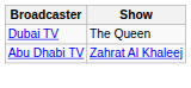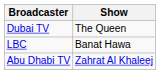+ row: LBC | Banat Hawa
